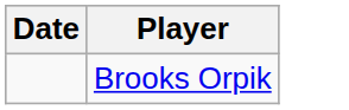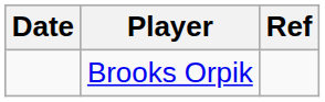+ column: Ref
